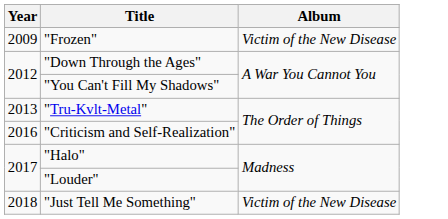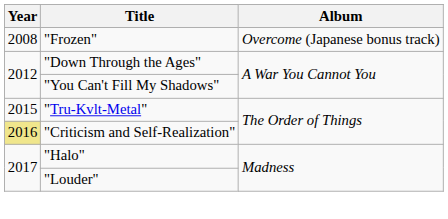"Frozen" | Year: 2009 -> 2008
"Frozen" | Album: Victim of the New Disease -> Overcome (Japanese bonus track)
"Tru-Kvlt-Metal" | Year: 2013 -> 2015
"Criticism and Self-Realization" | Year: no background -> khaki background
- row: 2018 | "Just Tell Me Something" | Victim of the New Disease
